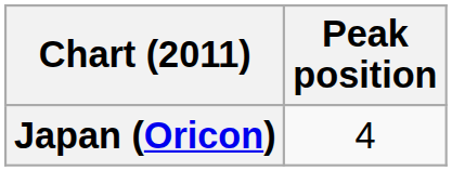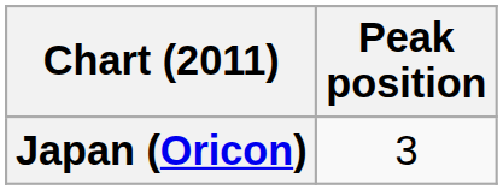Japan (Oricon) | Peak position: 4 -> 3
